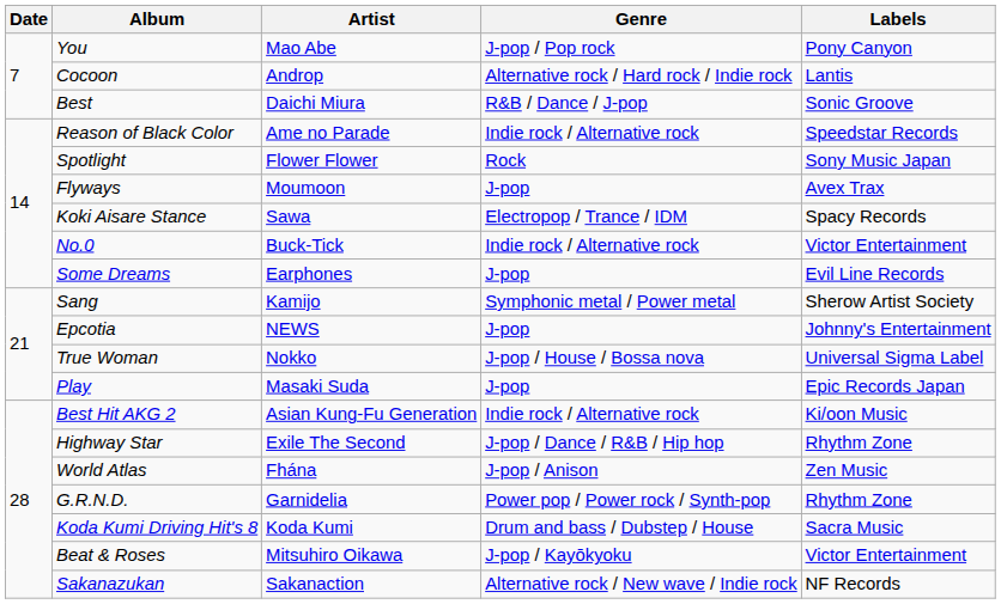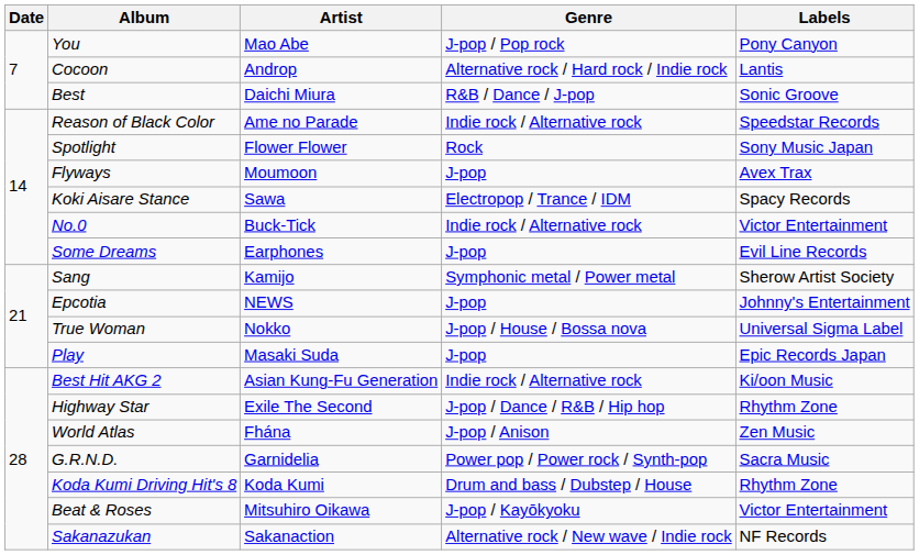G.R.N.D. | Labels: Rhythm Zone -> Sacra Music
Koda Kumi Driving Hit's 8 | Labels: Sacra Music -> Rhythm Zone
